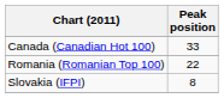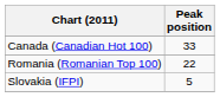Slovakia (IFPI) | Peak position: 8 -> 5
